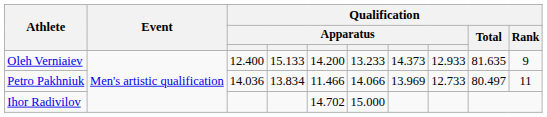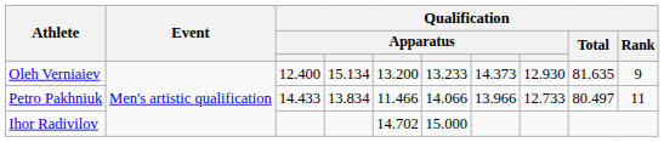Oleh Verniaiev | column 4: 15.133 -> 15.134
Oleh Verniaiev | column 5: 14.200 -> 13.200
Oleh Verniaiev | column 8: 12.933 -> 12.930
Petro Pakhniuk | column 3: 14.036 -> 14.433
Petro Pakhniuk | column 7: 13.969 -> 13.966
